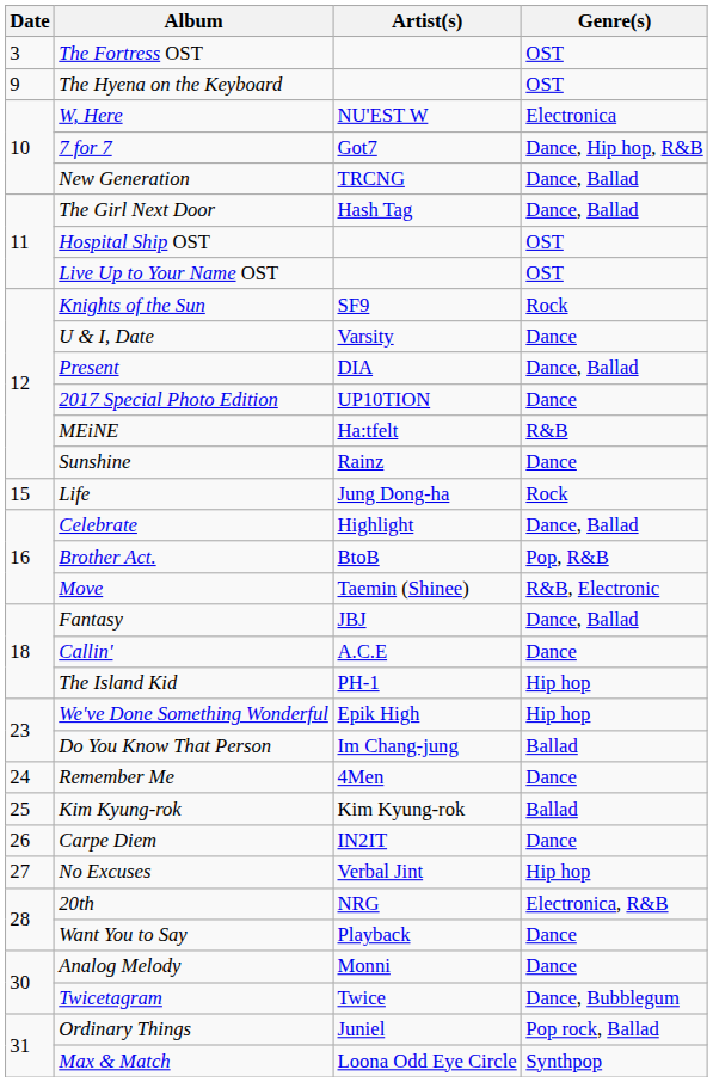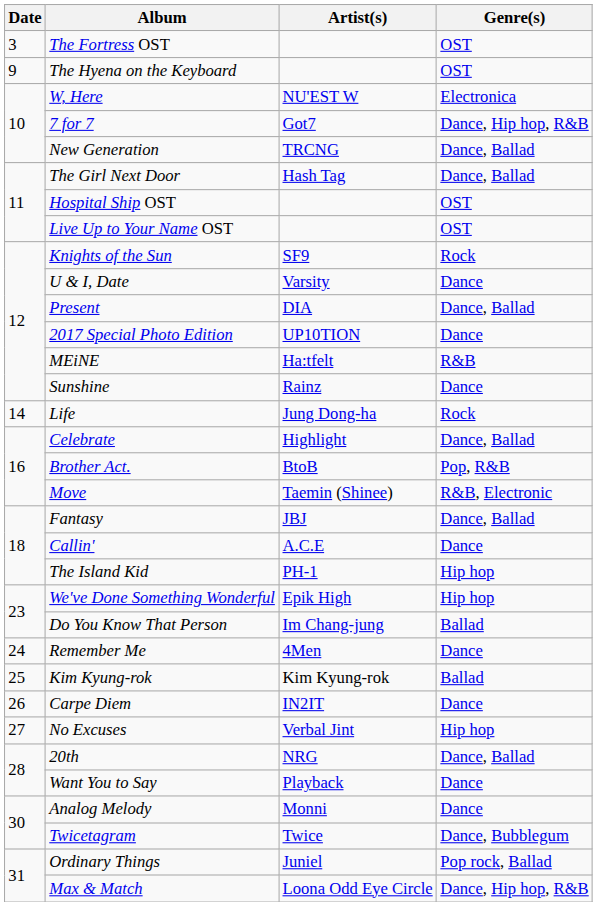Life | Date: 15 -> 14
20th | Genre(s): Electronica, R&B -> Dance, Ballad
Max & Match | Genre(s): Synthpop -> Dance, Hip hop, R&B
